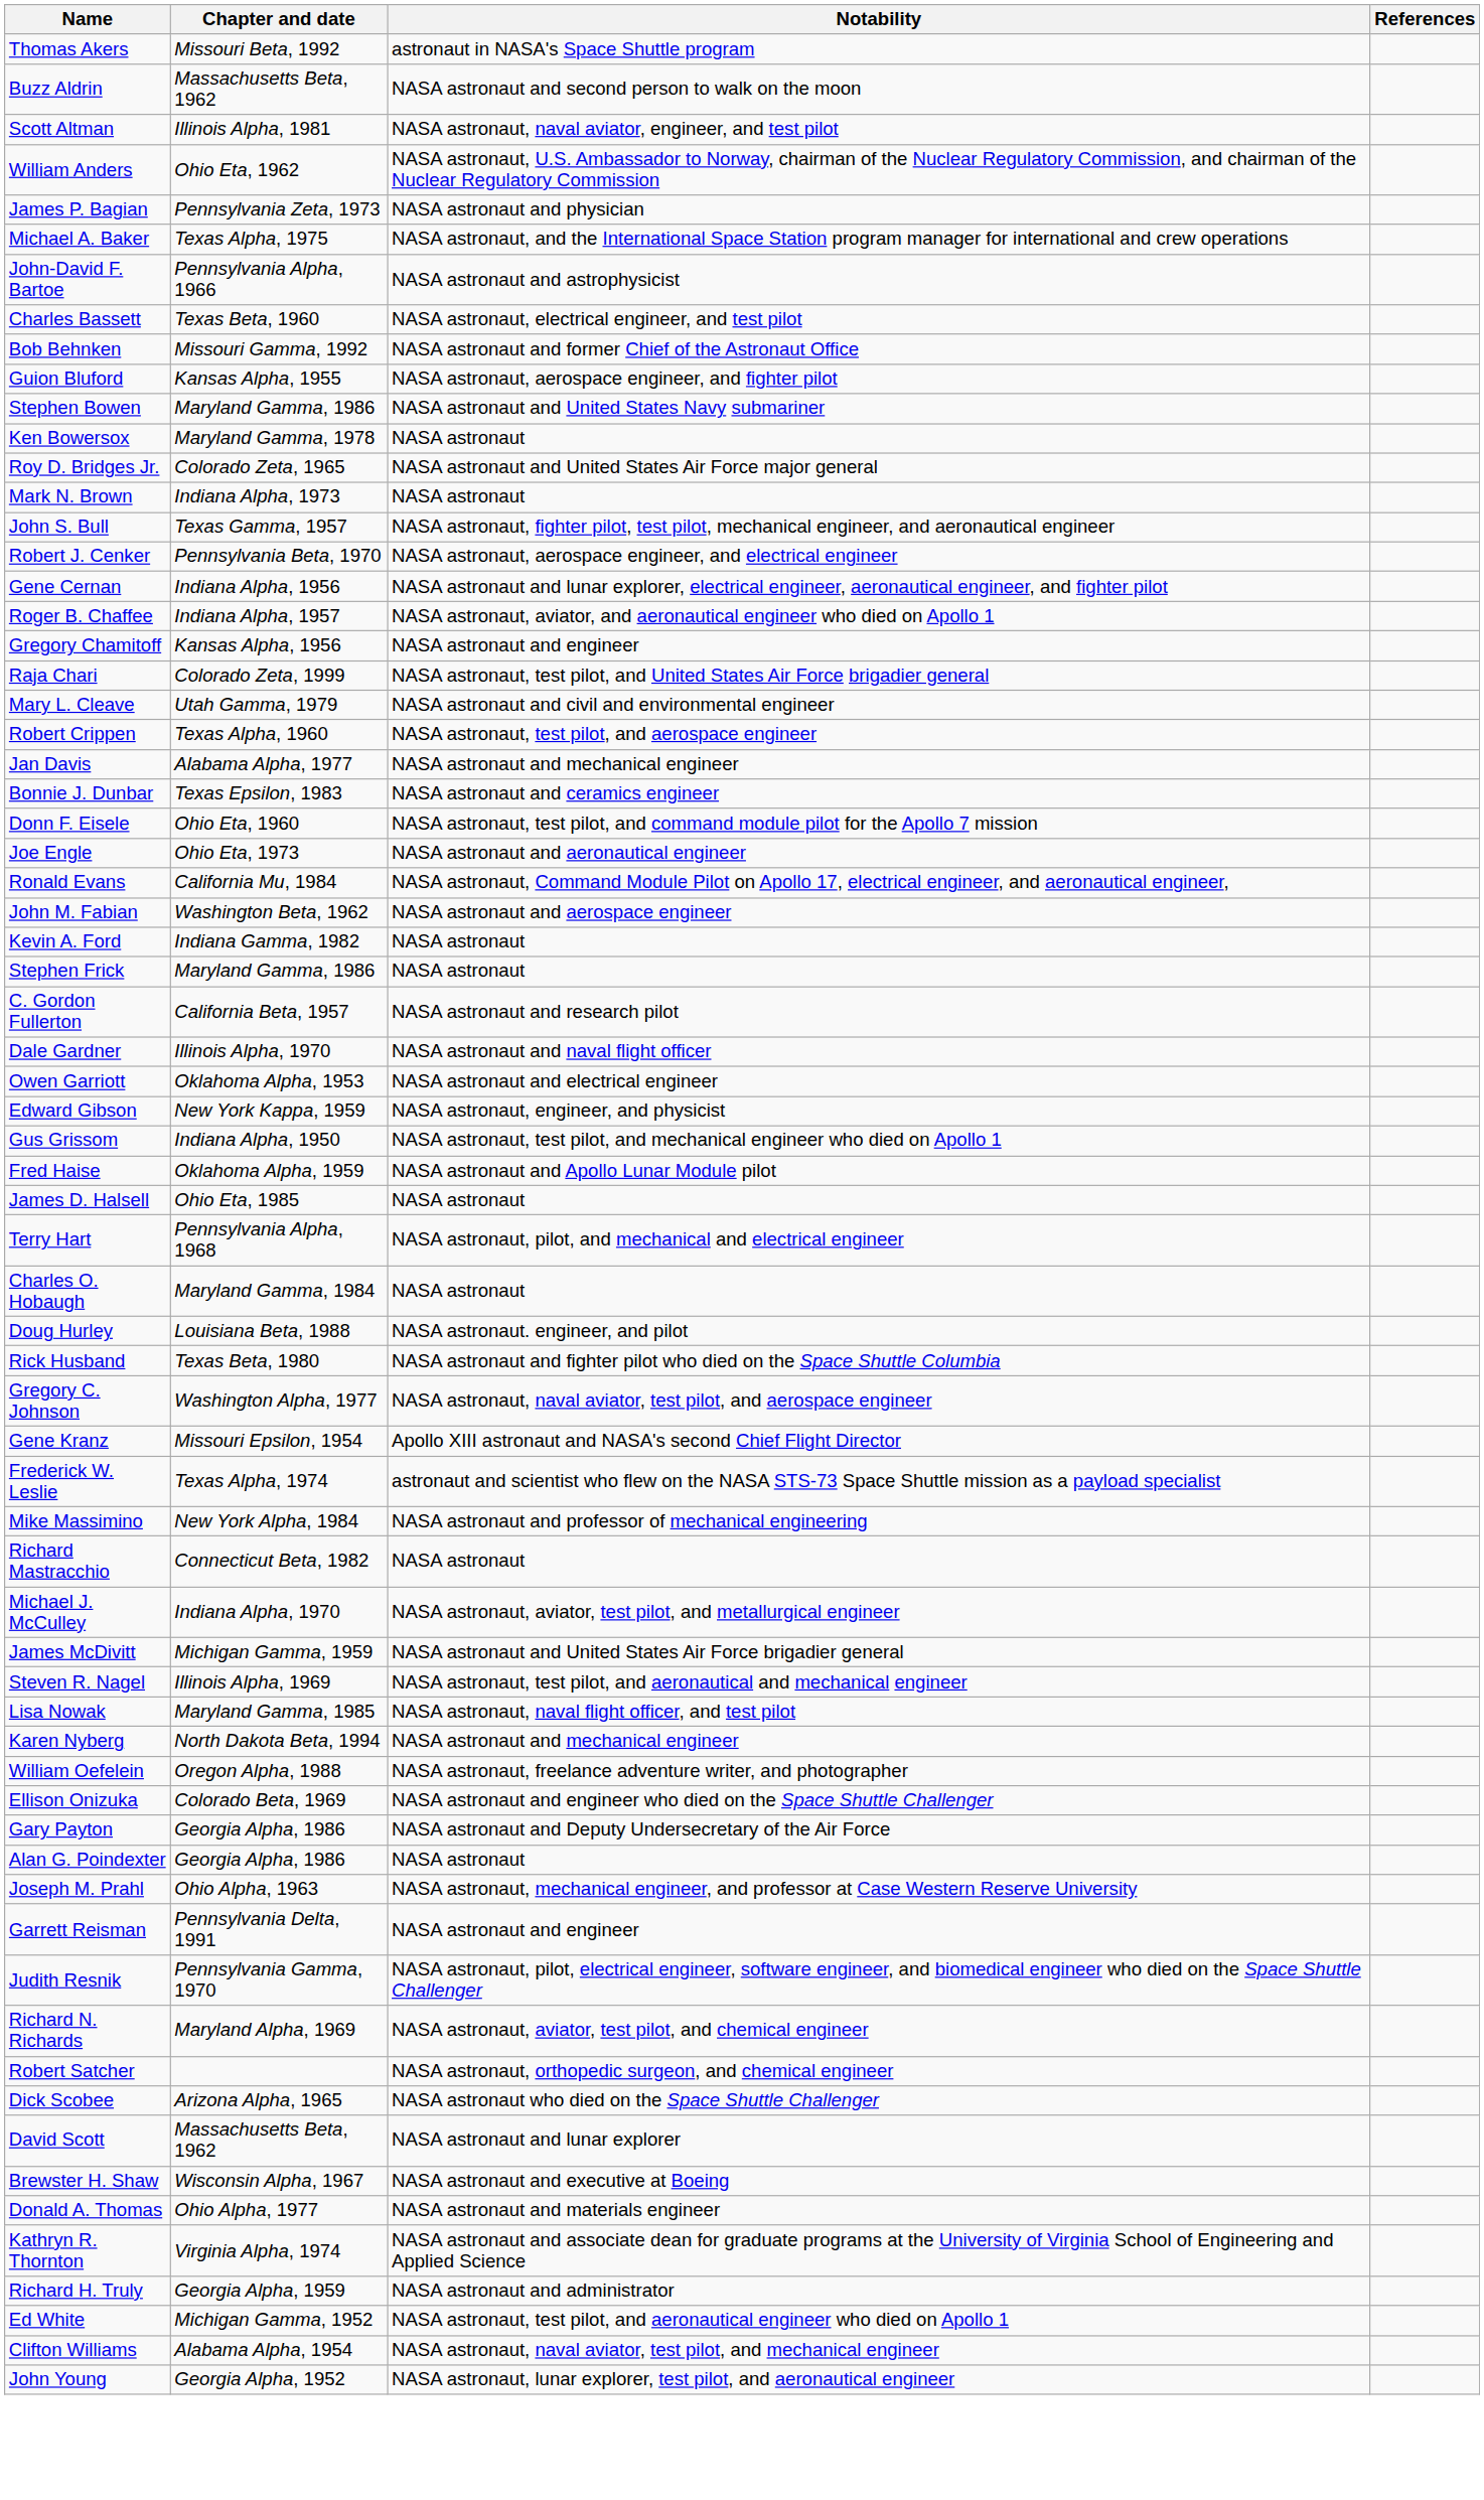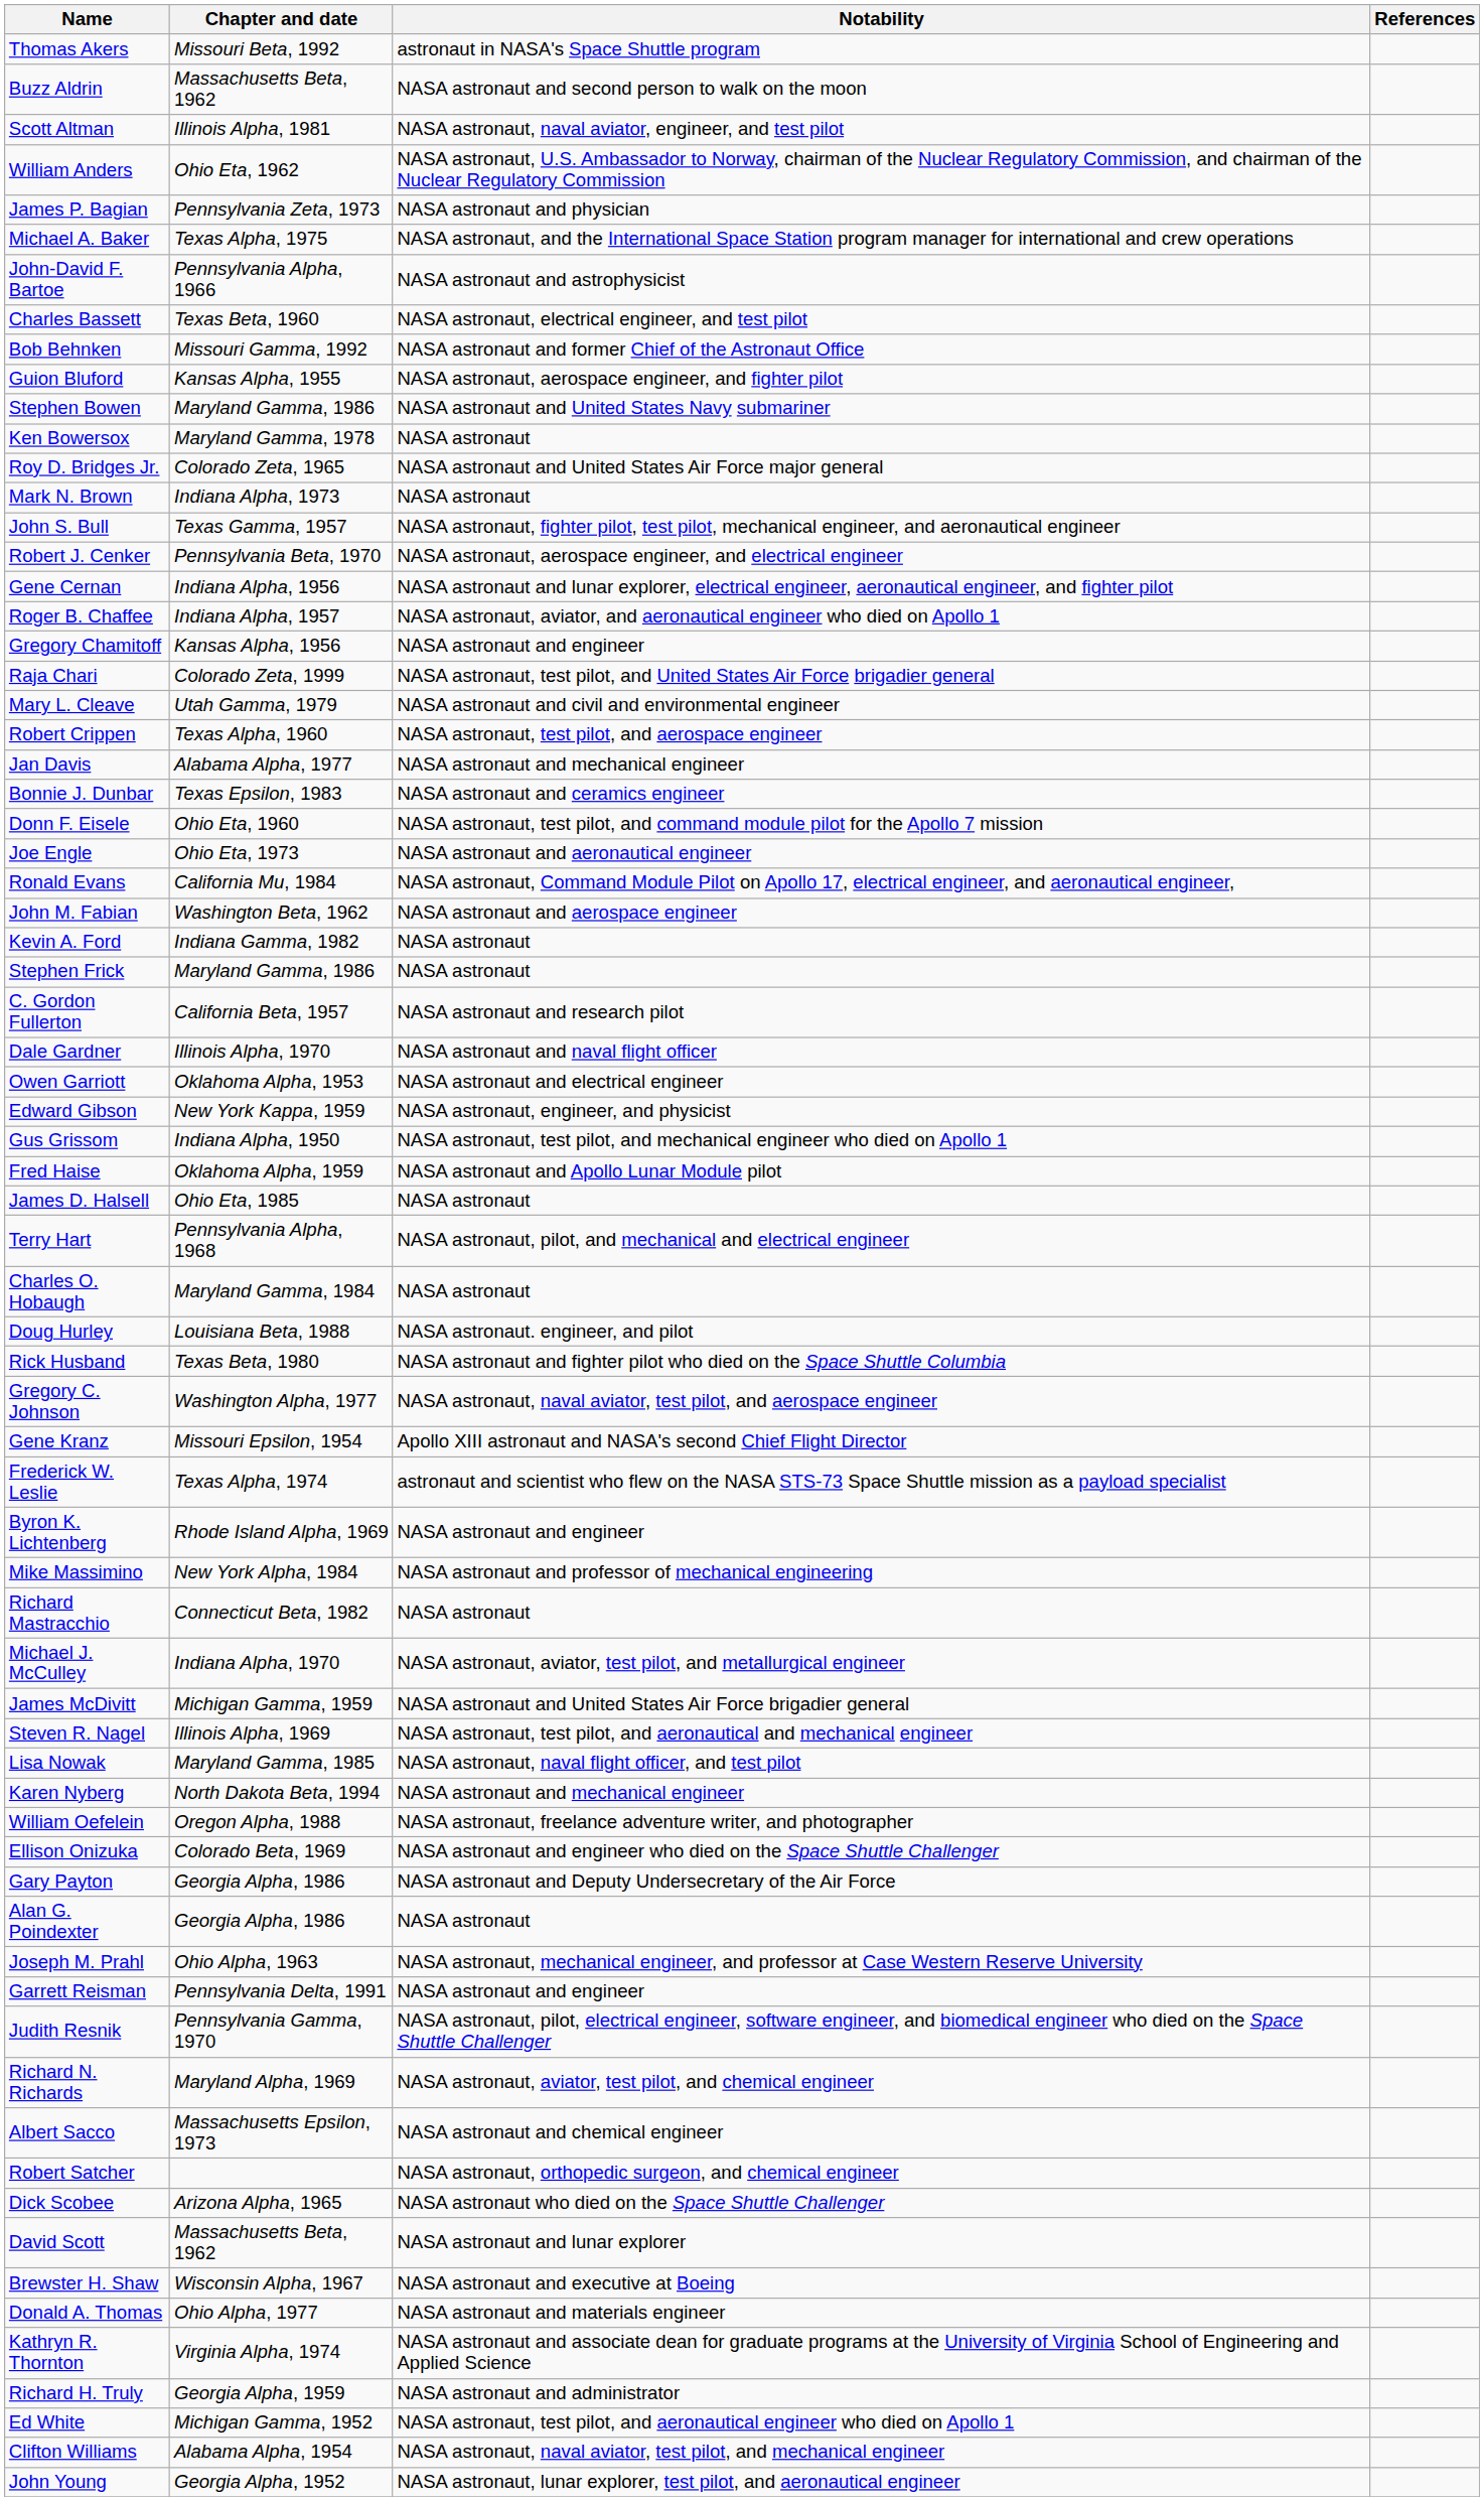+ row: Byron K. Lichtenberg | Rhode Island Alpha, 1969 | NASA astronaut and engineer
+ row: Albert Sacco | Massachusetts Epsilon, 1973 | NASA astronaut and chemical engineer
